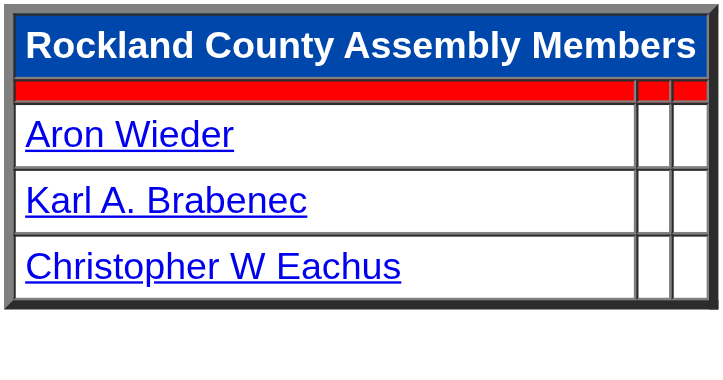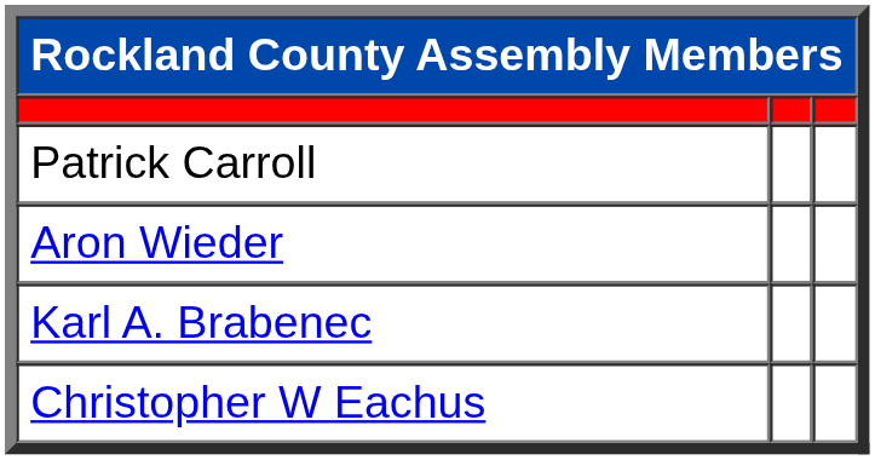+ row: Patrick Carroll
